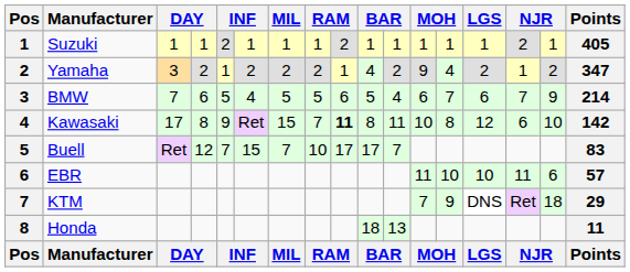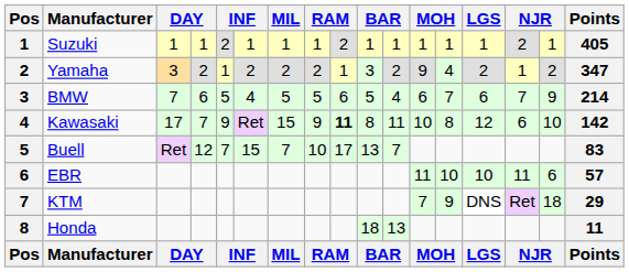Yamaha | column 10: 4 -> 3
Kawasaki | column 4: 8 -> 7
Kawasaki | column 8: 7 -> 9
Buell | column 10: 17 -> 13
